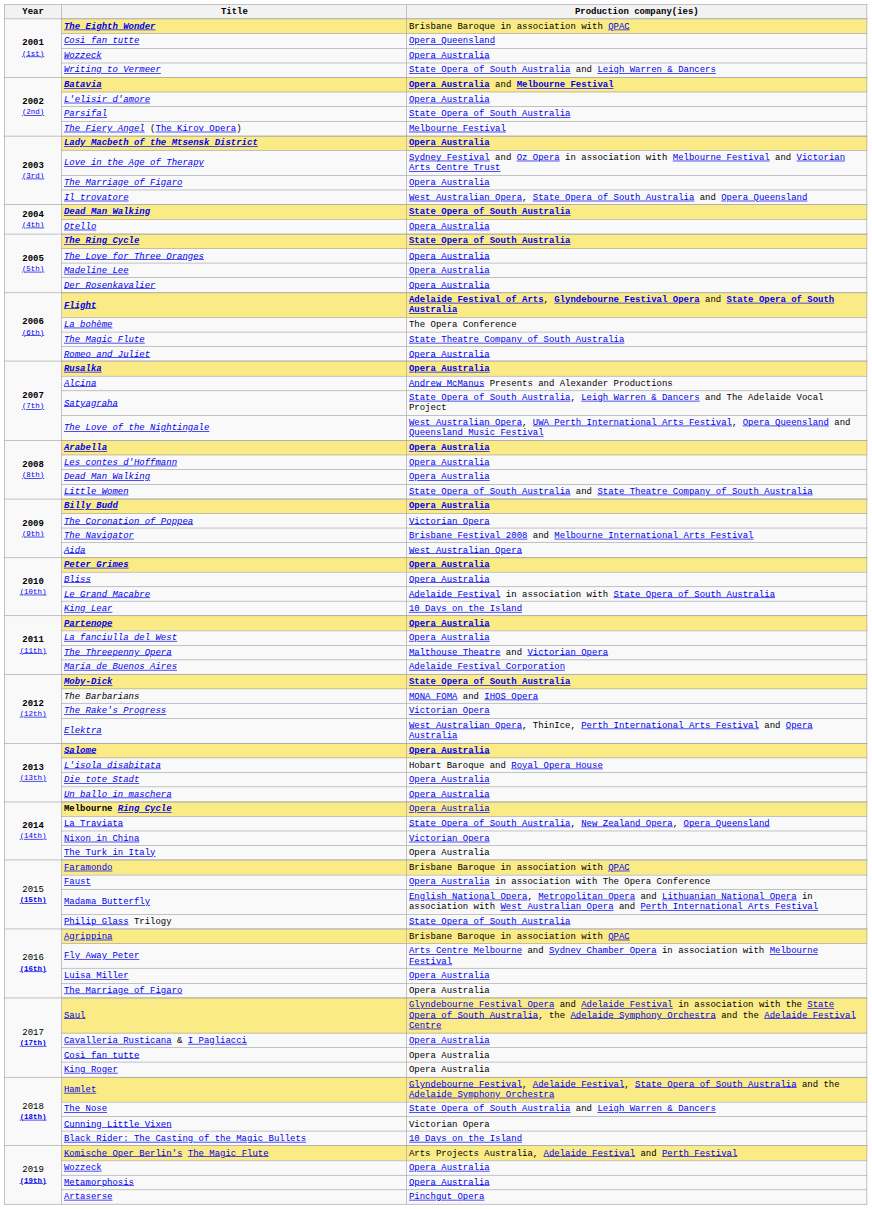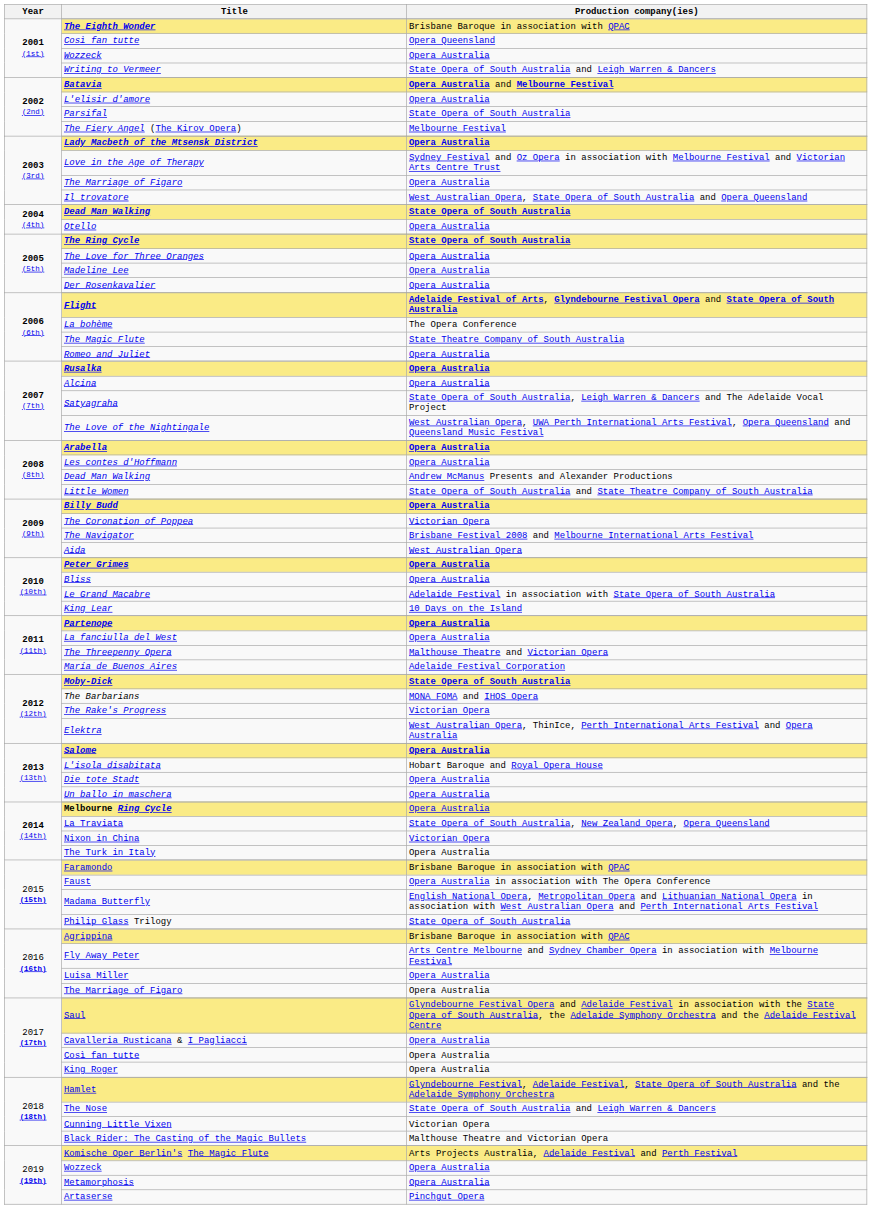Alcina | Production company(ies): Andrew McManus Presents and Alexander Productions -> Opera Australia
2008 (8th) / Dead Man Walking | Production company(ies): Opera Australia -> Andrew McManus Presents and Alexander Productions
Black Rider: The Casting of the Magic Bullets | Production company(ies): 10 Days on the Island -> Malthouse Theatre and Victorian Opera
